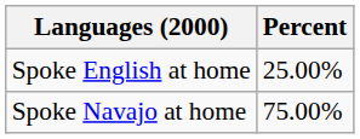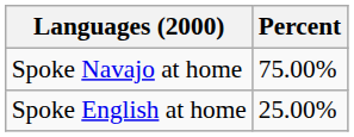rows swapped: Spoke Navajo at home <-> Spoke English at home
